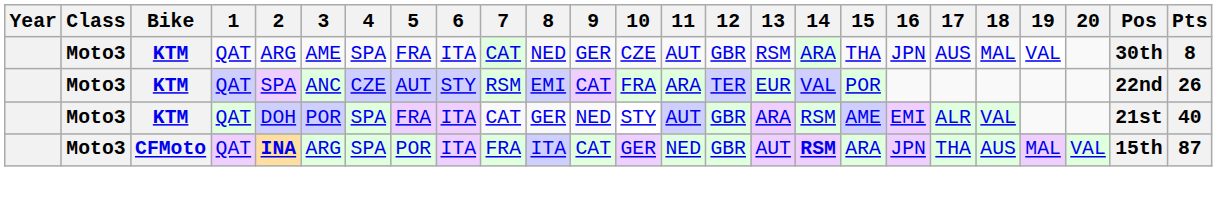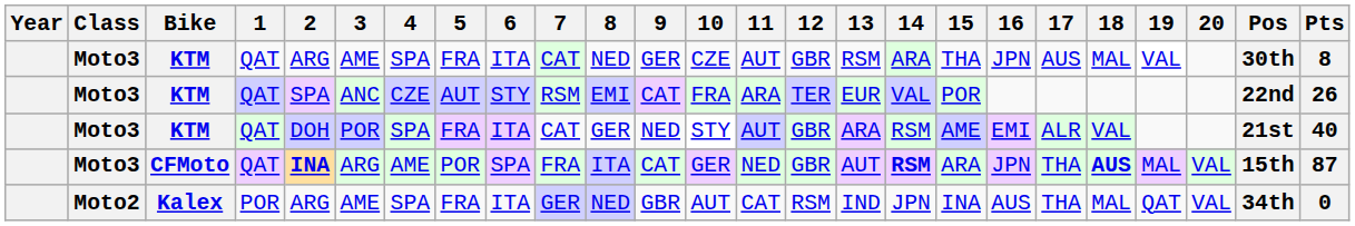CFMoto | 4: SPA -> AME
CFMoto | 6: ITA -> SPA
CFMoto | 18: normal -> bold
+ row: Moto2 | Kalex | POR | ARG | AME | SPA | FRA | ITA | GER | NED | GBR | AUT | CAT | RSM | IND | JPN | INA | AUS | THA | MAL | QAT | VAL | 34th | 0
